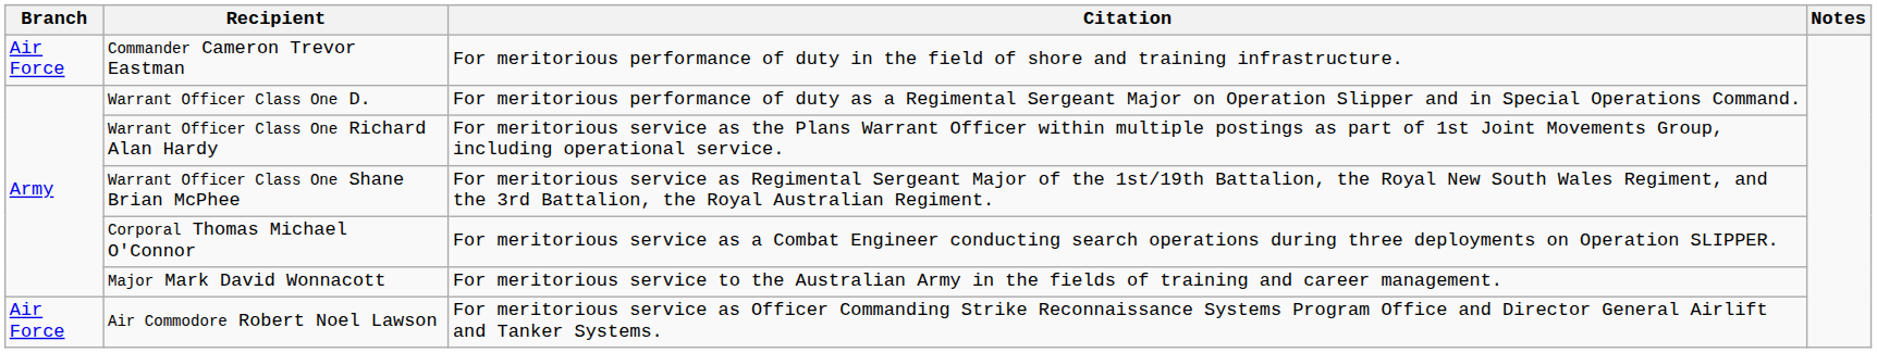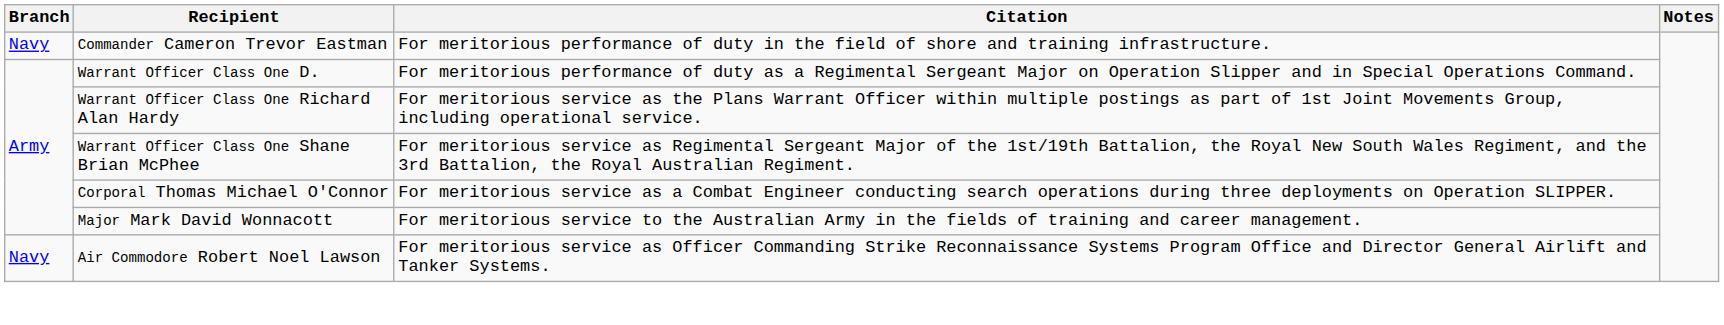Commander Cameron Trevor Eastman | Branch: Air Force -> Navy
Air Commodore Robert Noel Lawson | Branch: Air Force -> Navy
